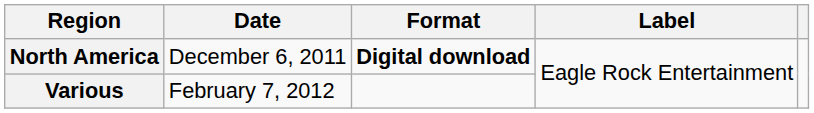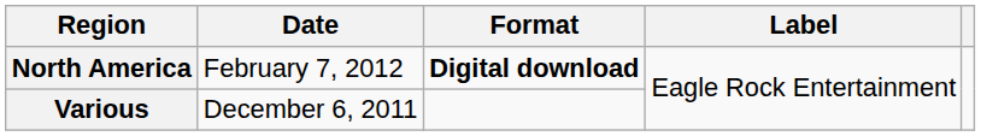North America | Date: December 6, 2011 -> February 7, 2012
Various | Date: February 7, 2012 -> December 6, 2011
